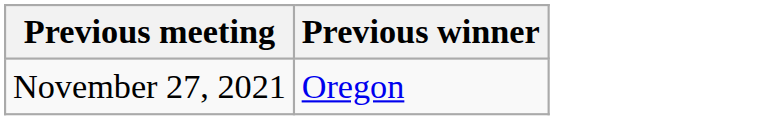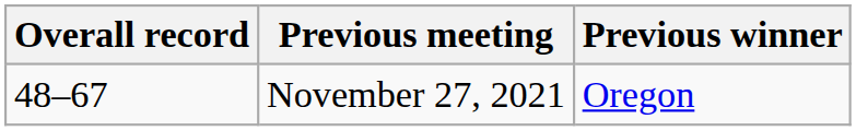+ column: Overall record | 48–67
